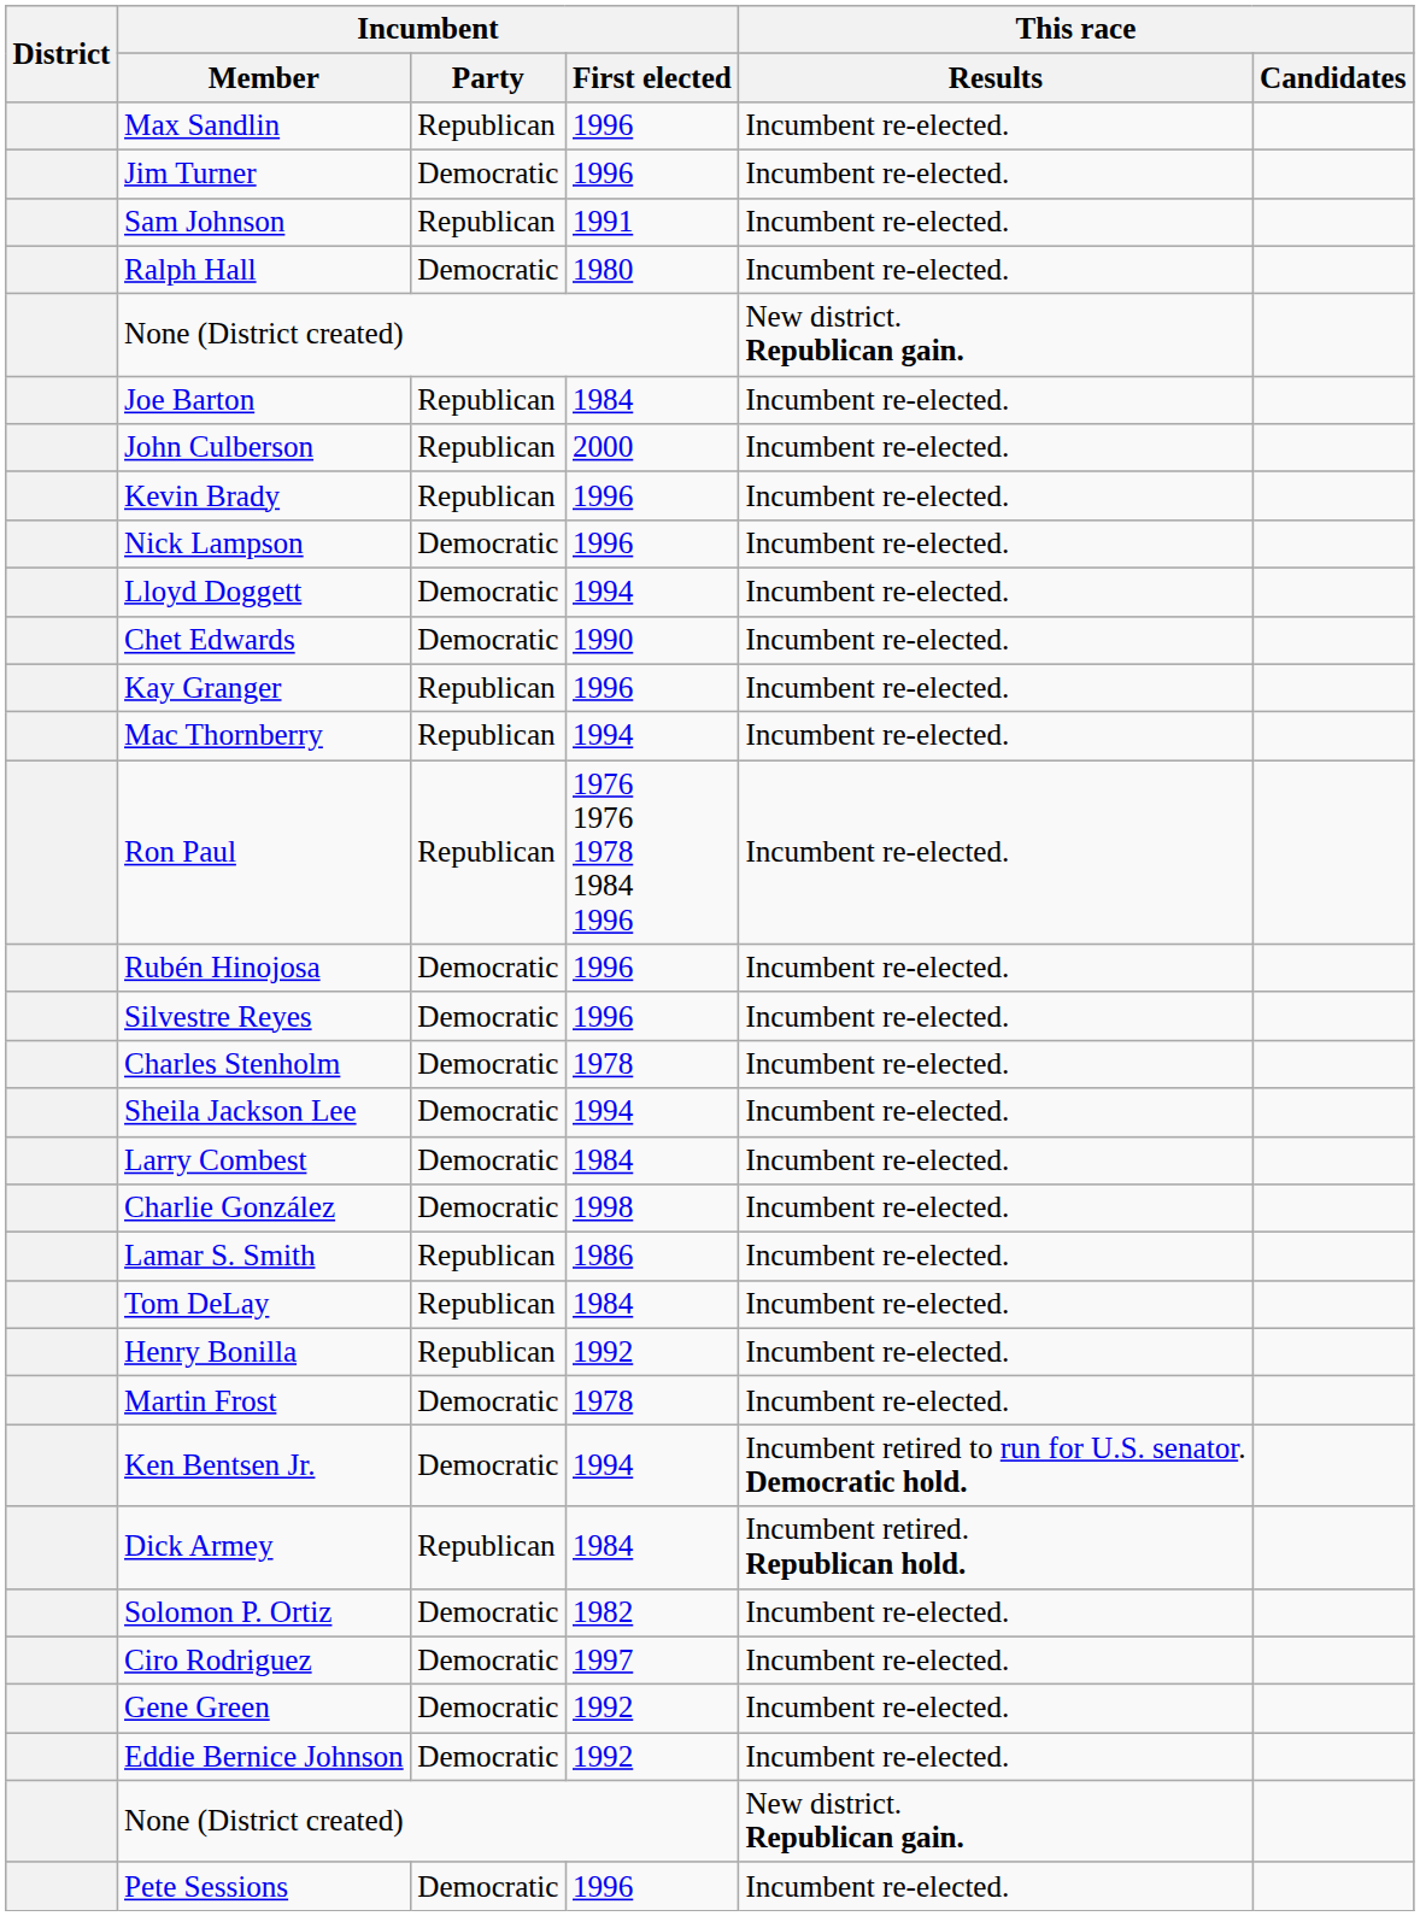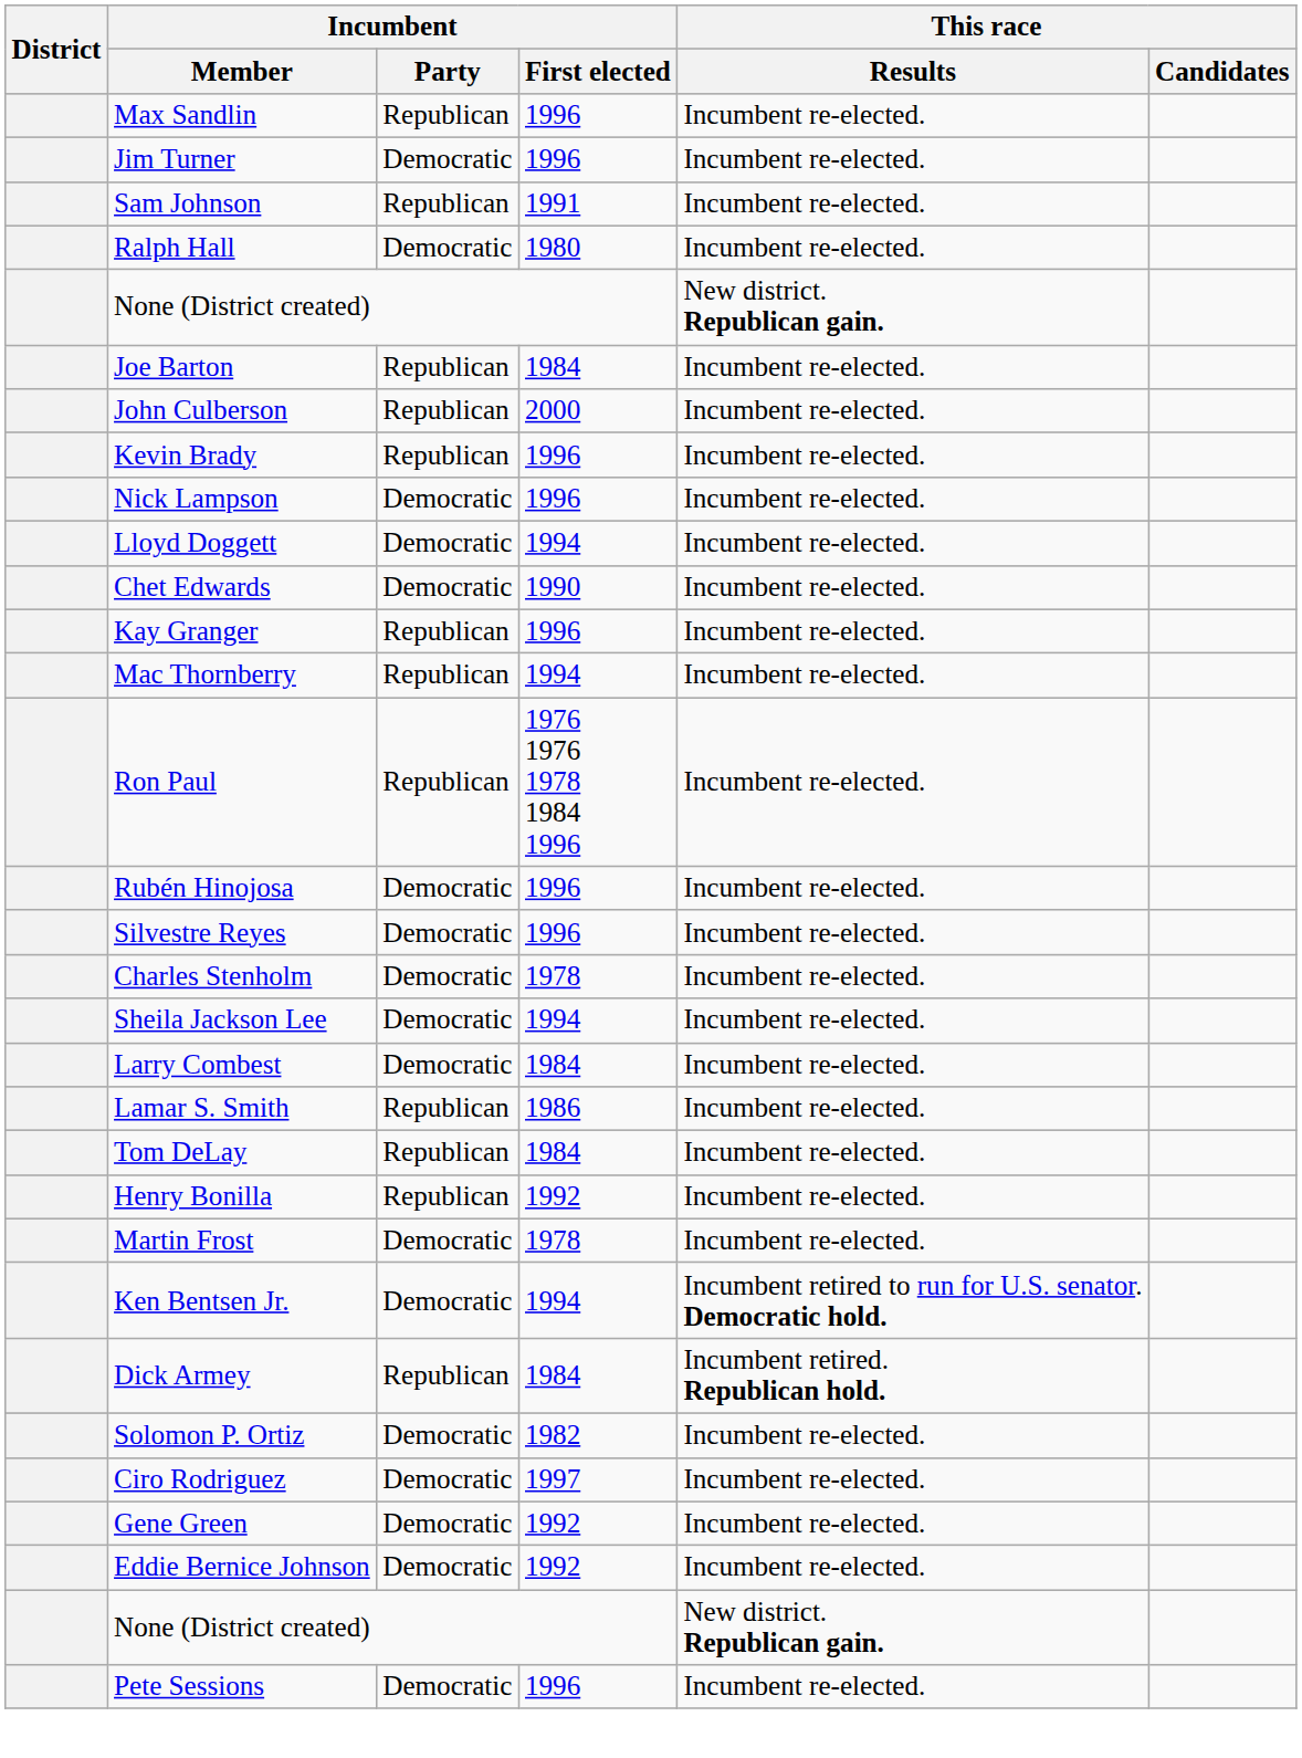- row: Charlie González | Democratic | 1998 | Incumbent re-elected.
